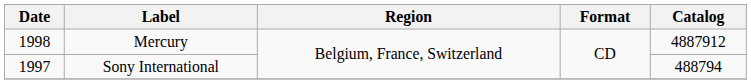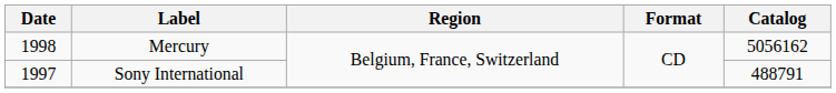Mercury | Catalog: 4887912 -> 5056162
Sony International | Catalog: 488794 -> 488791
